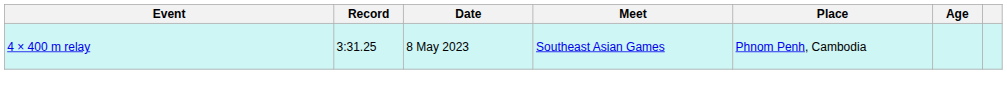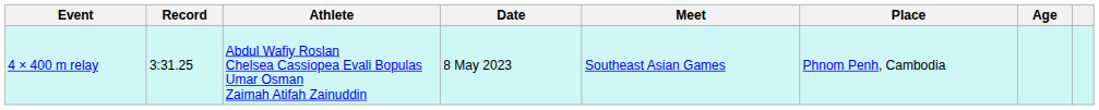+ column: Athlete | Abdul Wafiy Roslan Chelsea Cassiopea Evali Bopulas Umar Osman Zaimah Atifah Zainuddin
